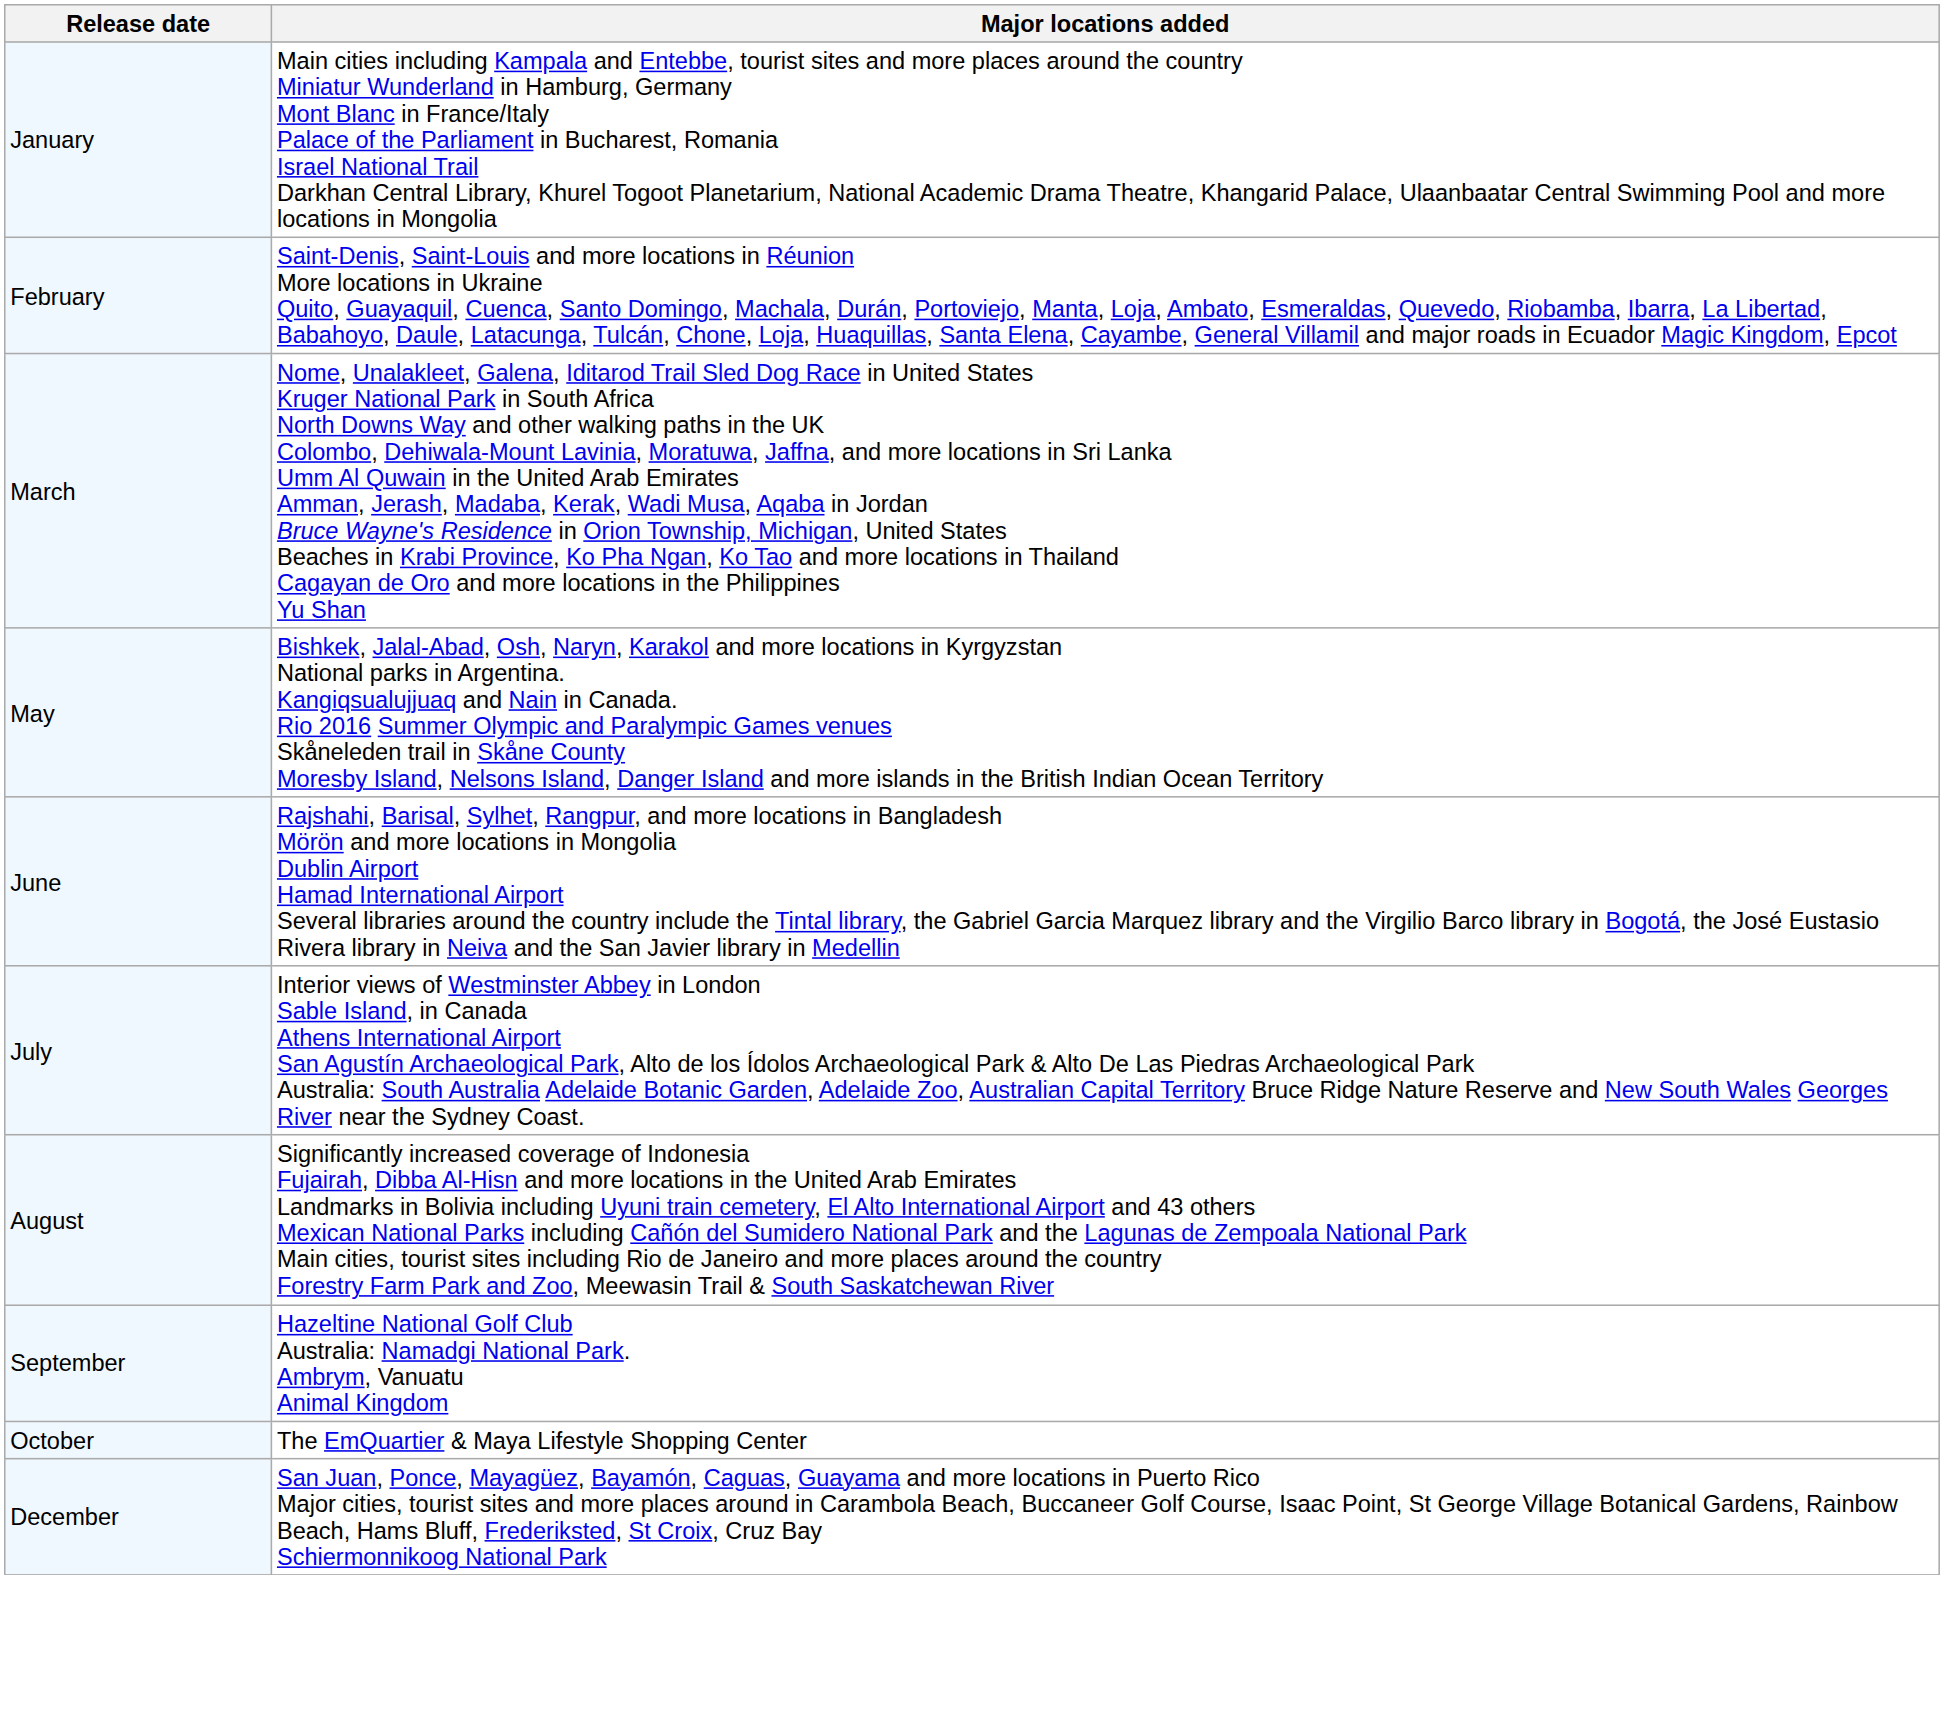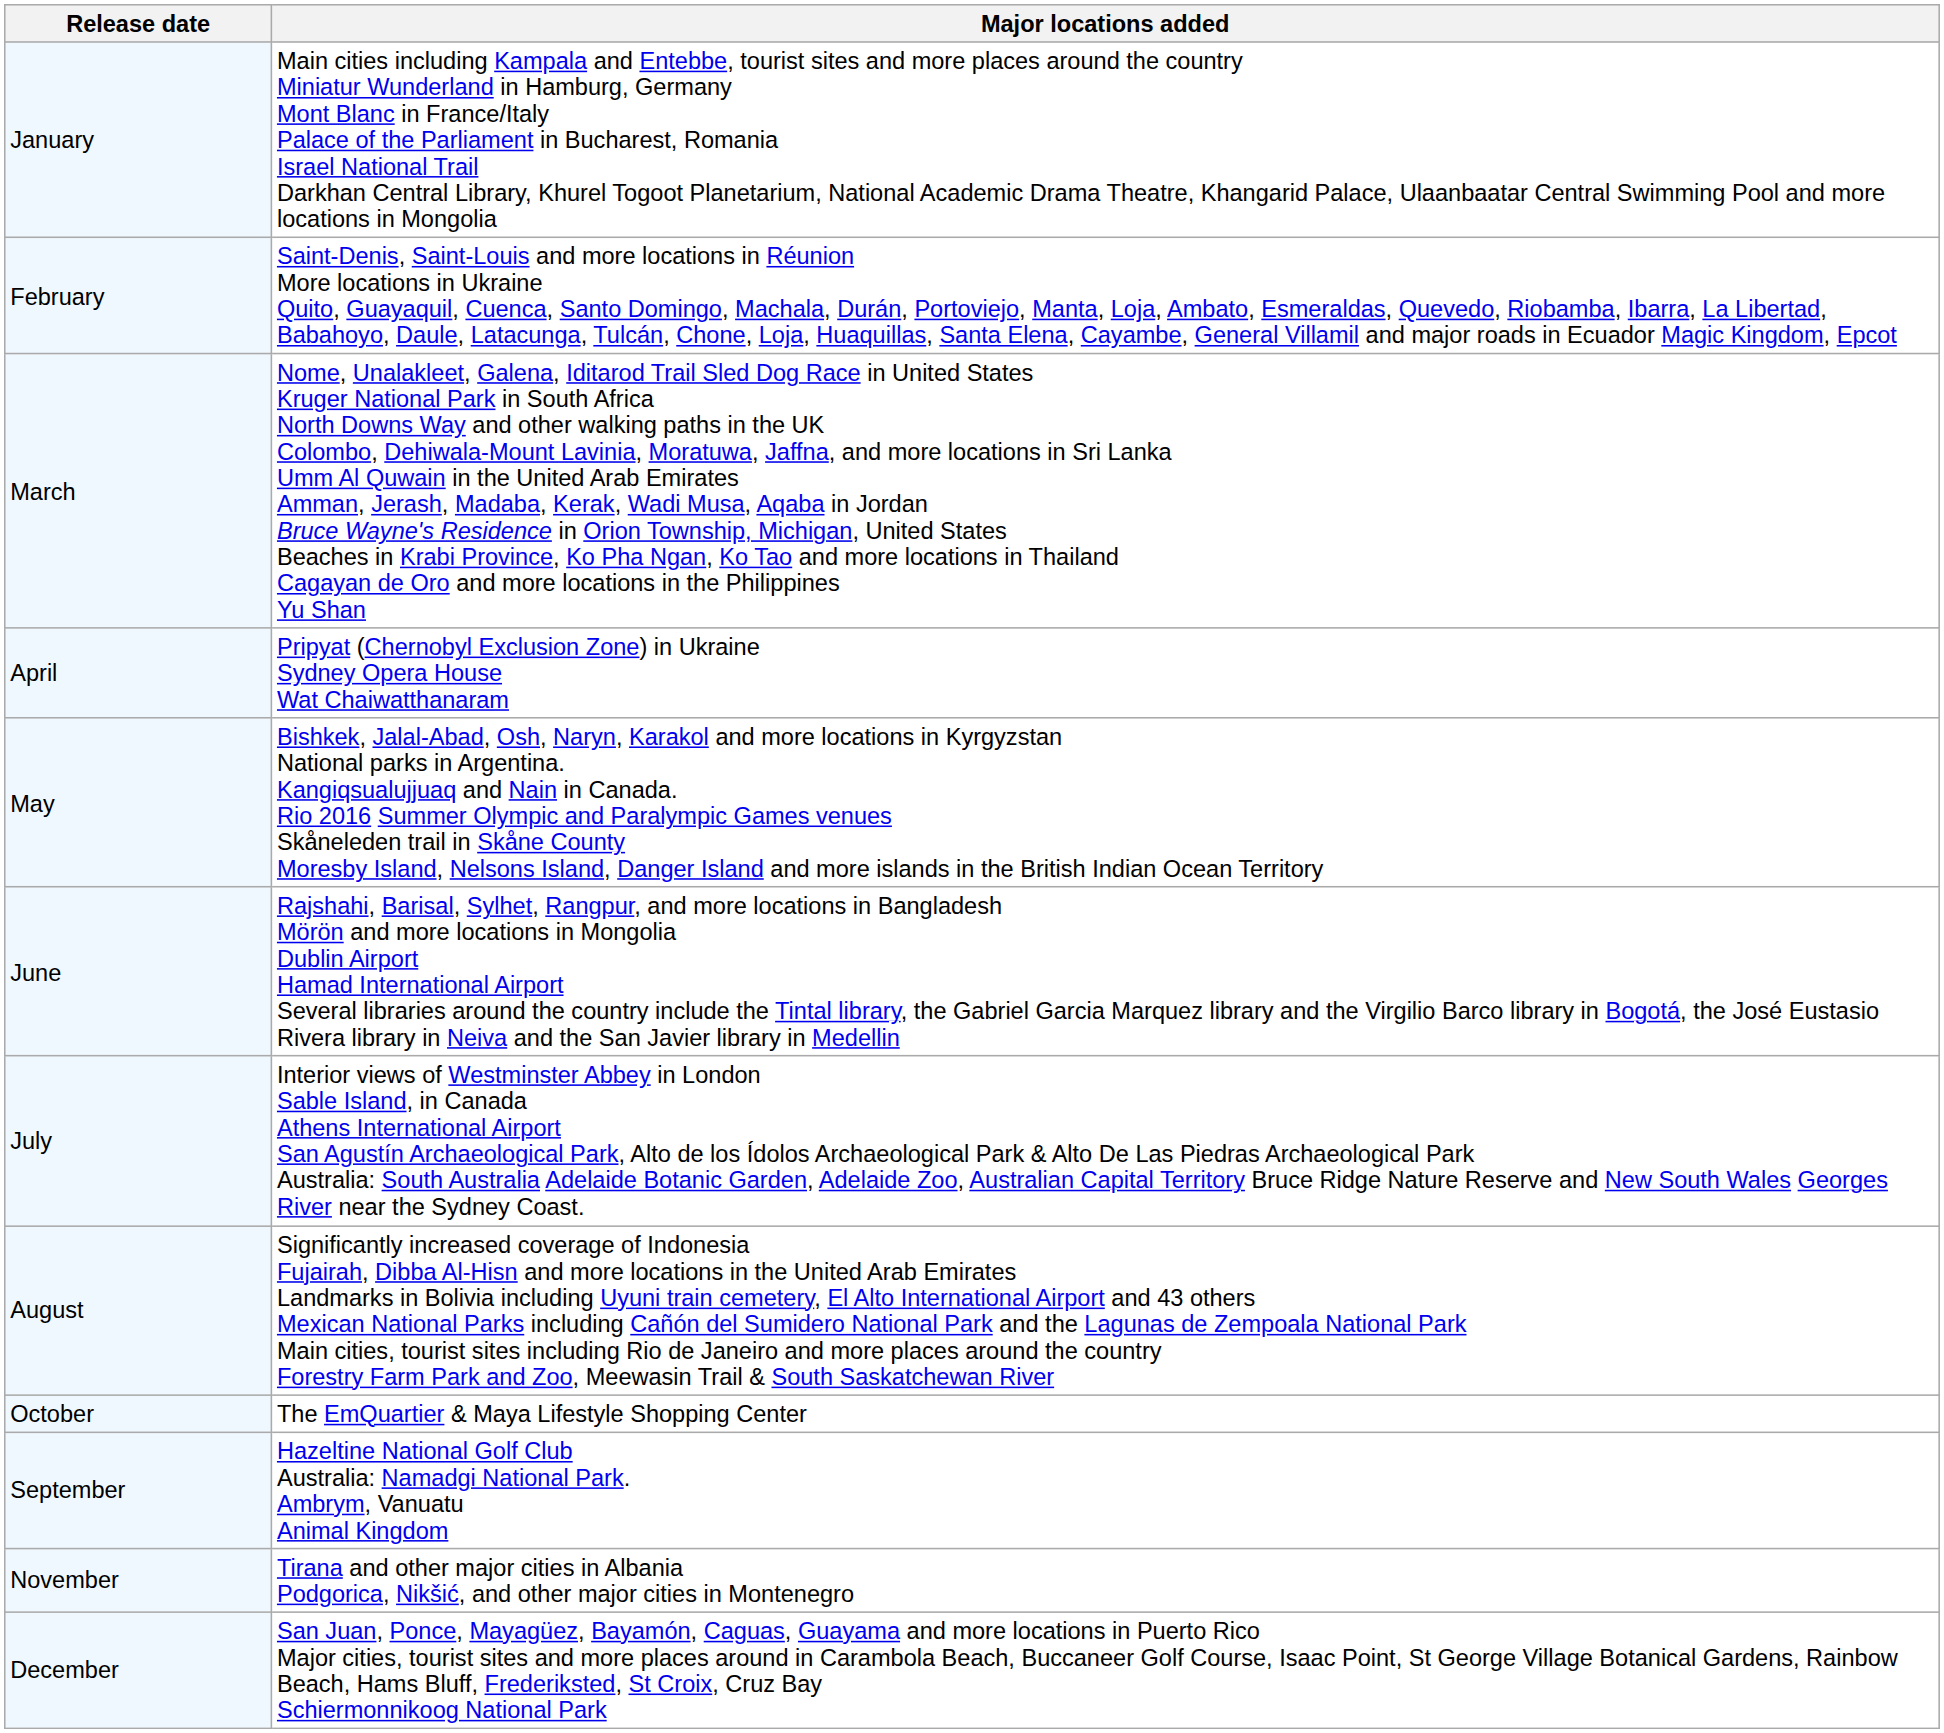+ row: April | Pripyat (Chernobyl Exclusion Zone) in Ukraine Sydney Opera House Wat Chaiwatthanaram
rows swapped: September <-> October
+ row: November | Tirana and other major cities in Albania Podgorica, Nikšić, and other major cities in Montenegro
